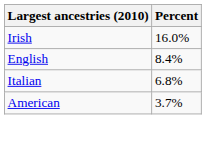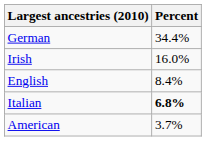+ row: German | 34.4%
Italian | Percent: normal -> bold
